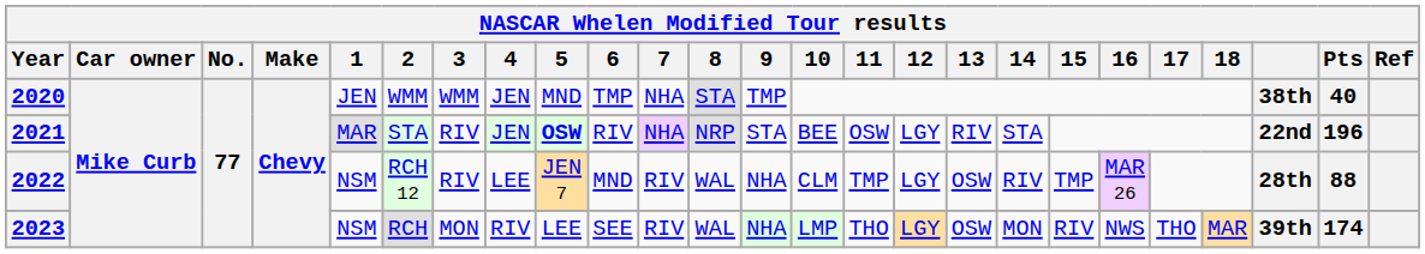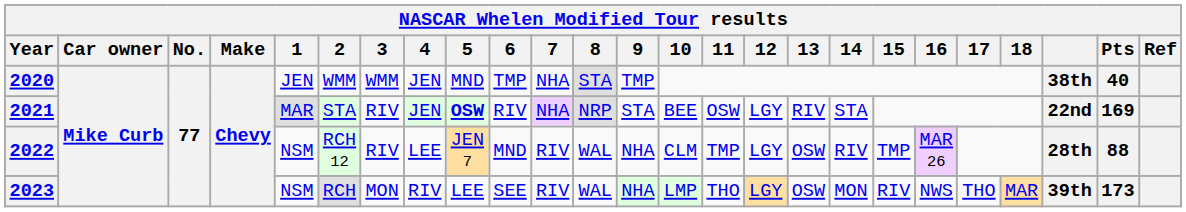2021 | Pts: 196 -> 169
2023 | Pts: 174 -> 173
